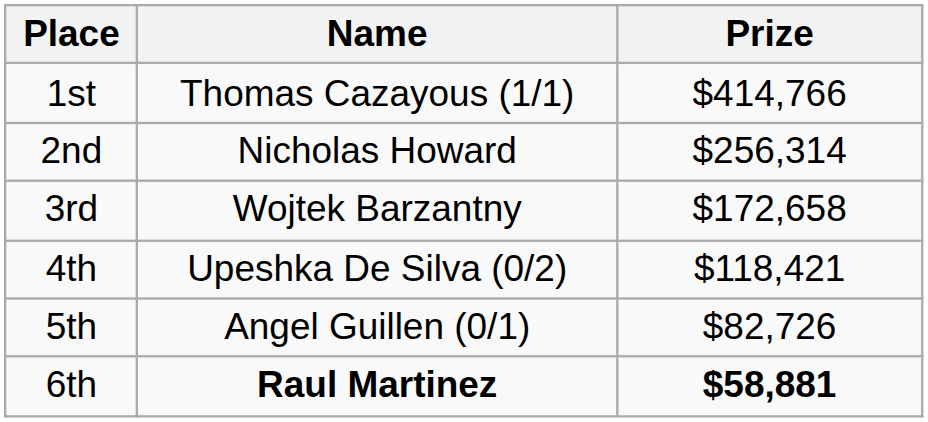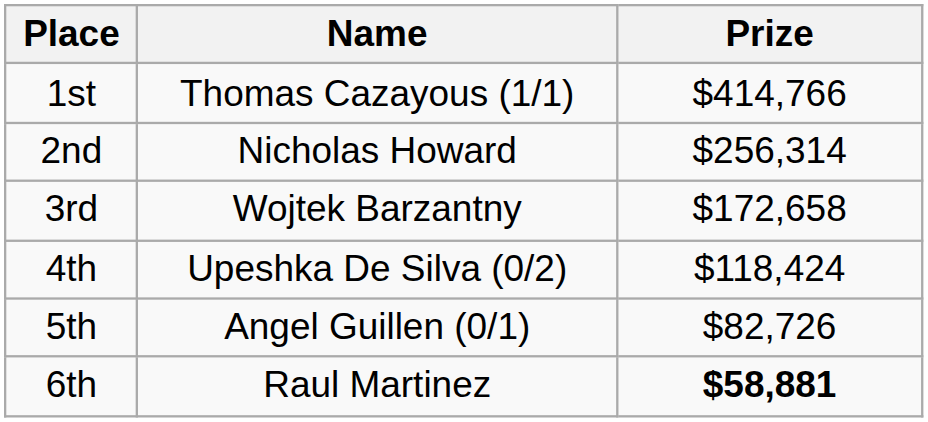4th | Prize: $118,421 -> $118,424
6th | Name: bold -> normal
